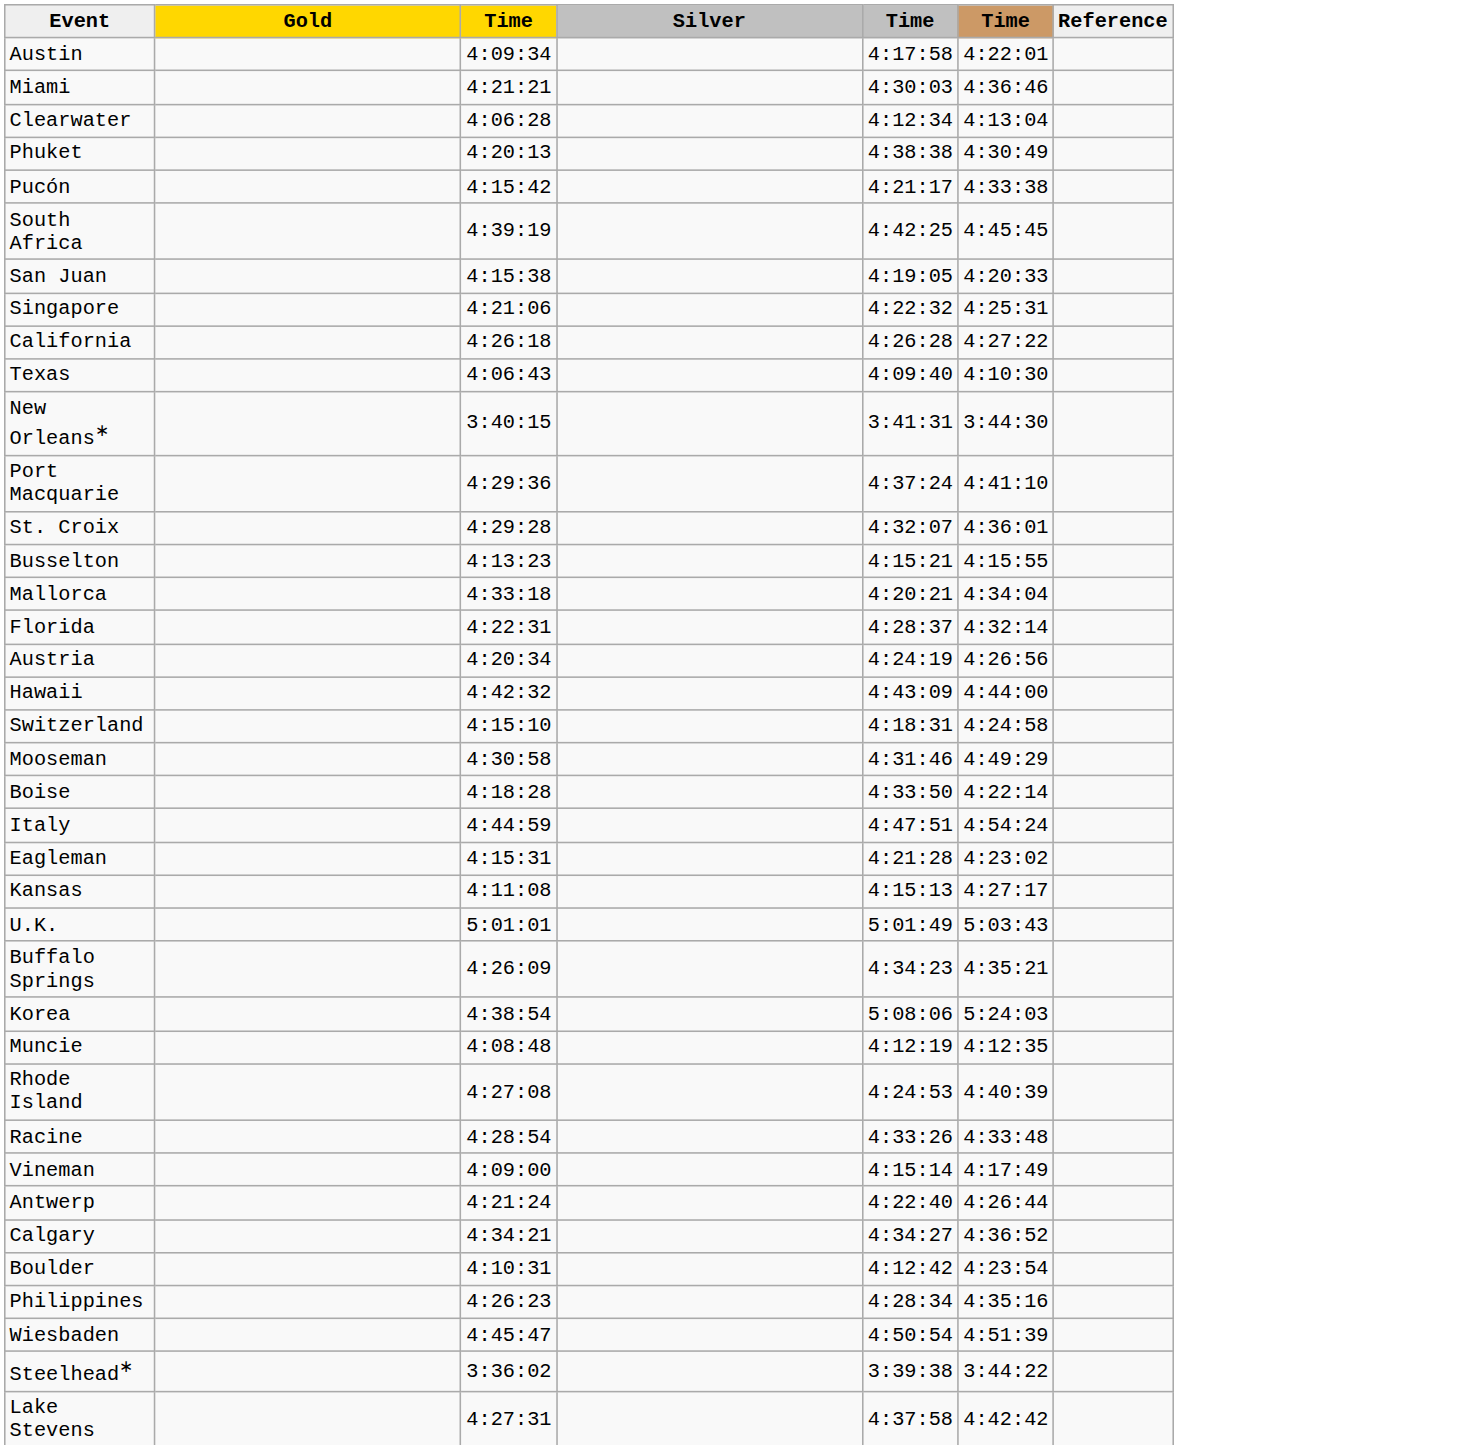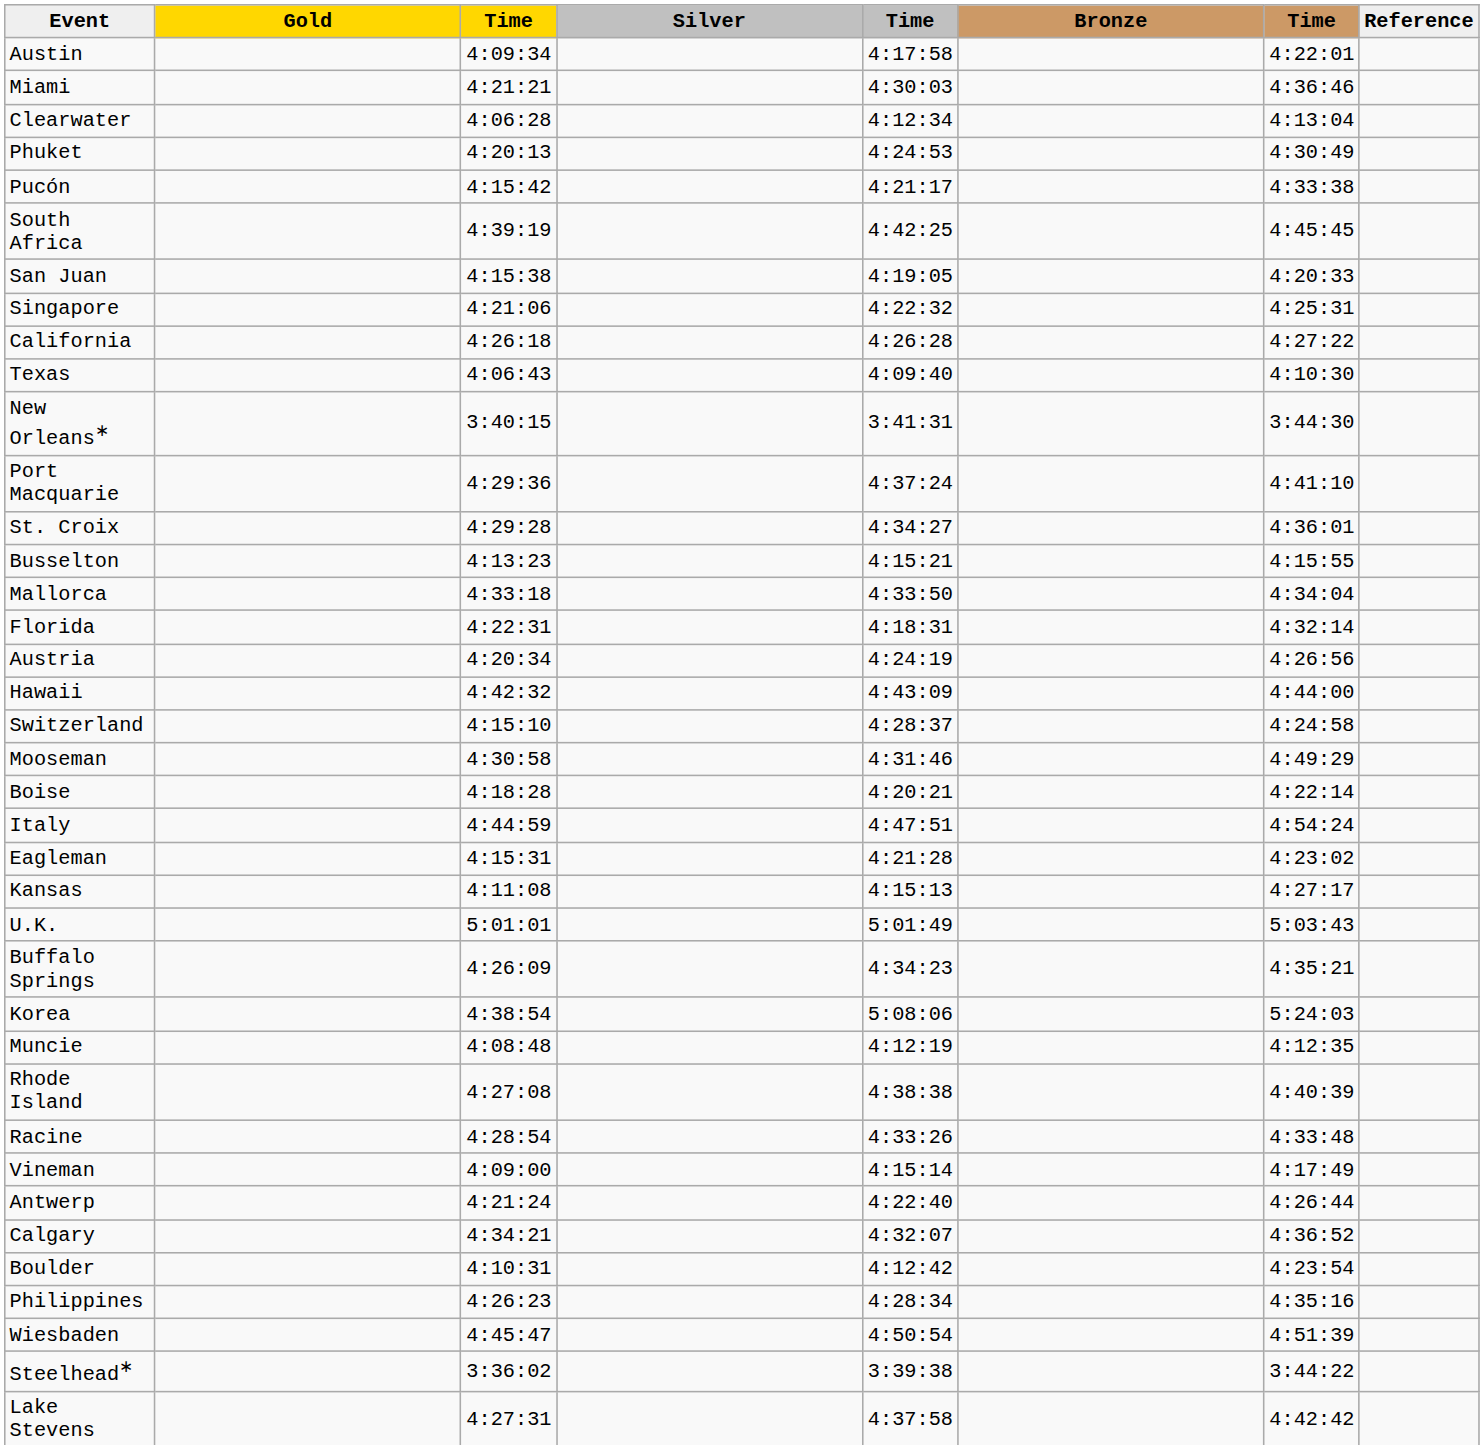+ column: Bronze
Phuket | column 5: 4:38:38 -> 4:24:53
St. Croix | column 5: 4:32:07 -> 4:34:27
Mallorca | column 5: 4:20:21 -> 4:33:50
Florida | column 5: 4:28:37 -> 4:18:31
Switzerland | column 5: 4:18:31 -> 4:28:37
Boise | column 5: 4:33:50 -> 4:20:21
Rhode Island | column 5: 4:24:53 -> 4:38:38
Calgary | column 5: 4:34:27 -> 4:32:07
